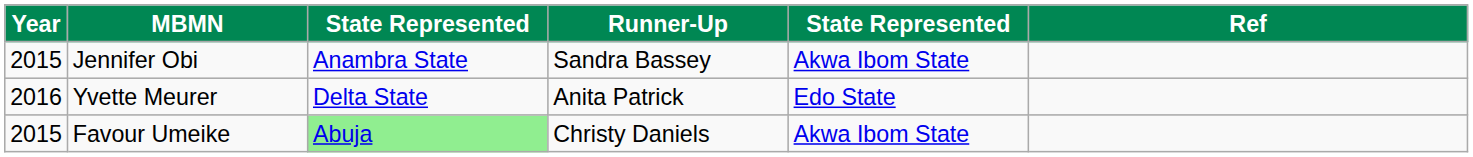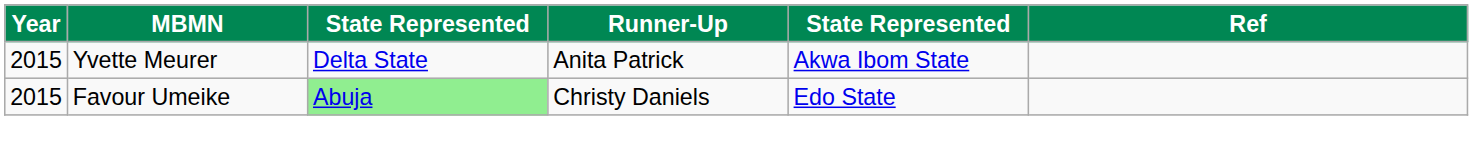- row: 2015 | Jennifer Obi | Anambra State | Sandra Bassey | Akwa Ibom State
Yvette Meurer | Year: 2016 -> 2015
Yvette Meurer | column 5: Edo State -> Akwa Ibom State
Favour Umeike | column 5: Akwa Ibom State -> Edo State
